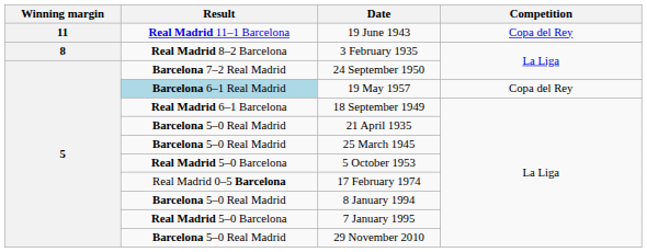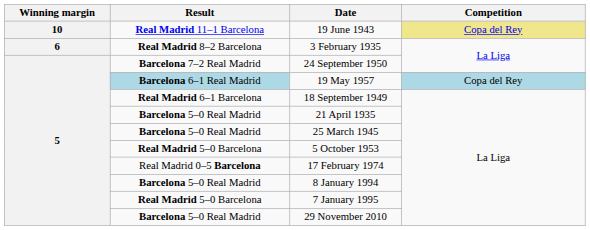19 June 1943 | Winning margin: 11 -> 10
19 June 1943 | Competition: no background -> khaki background
3 February 1935 | Winning margin: 8 -> 6
19 May 1957 | Competition: no background -> lightblue background
